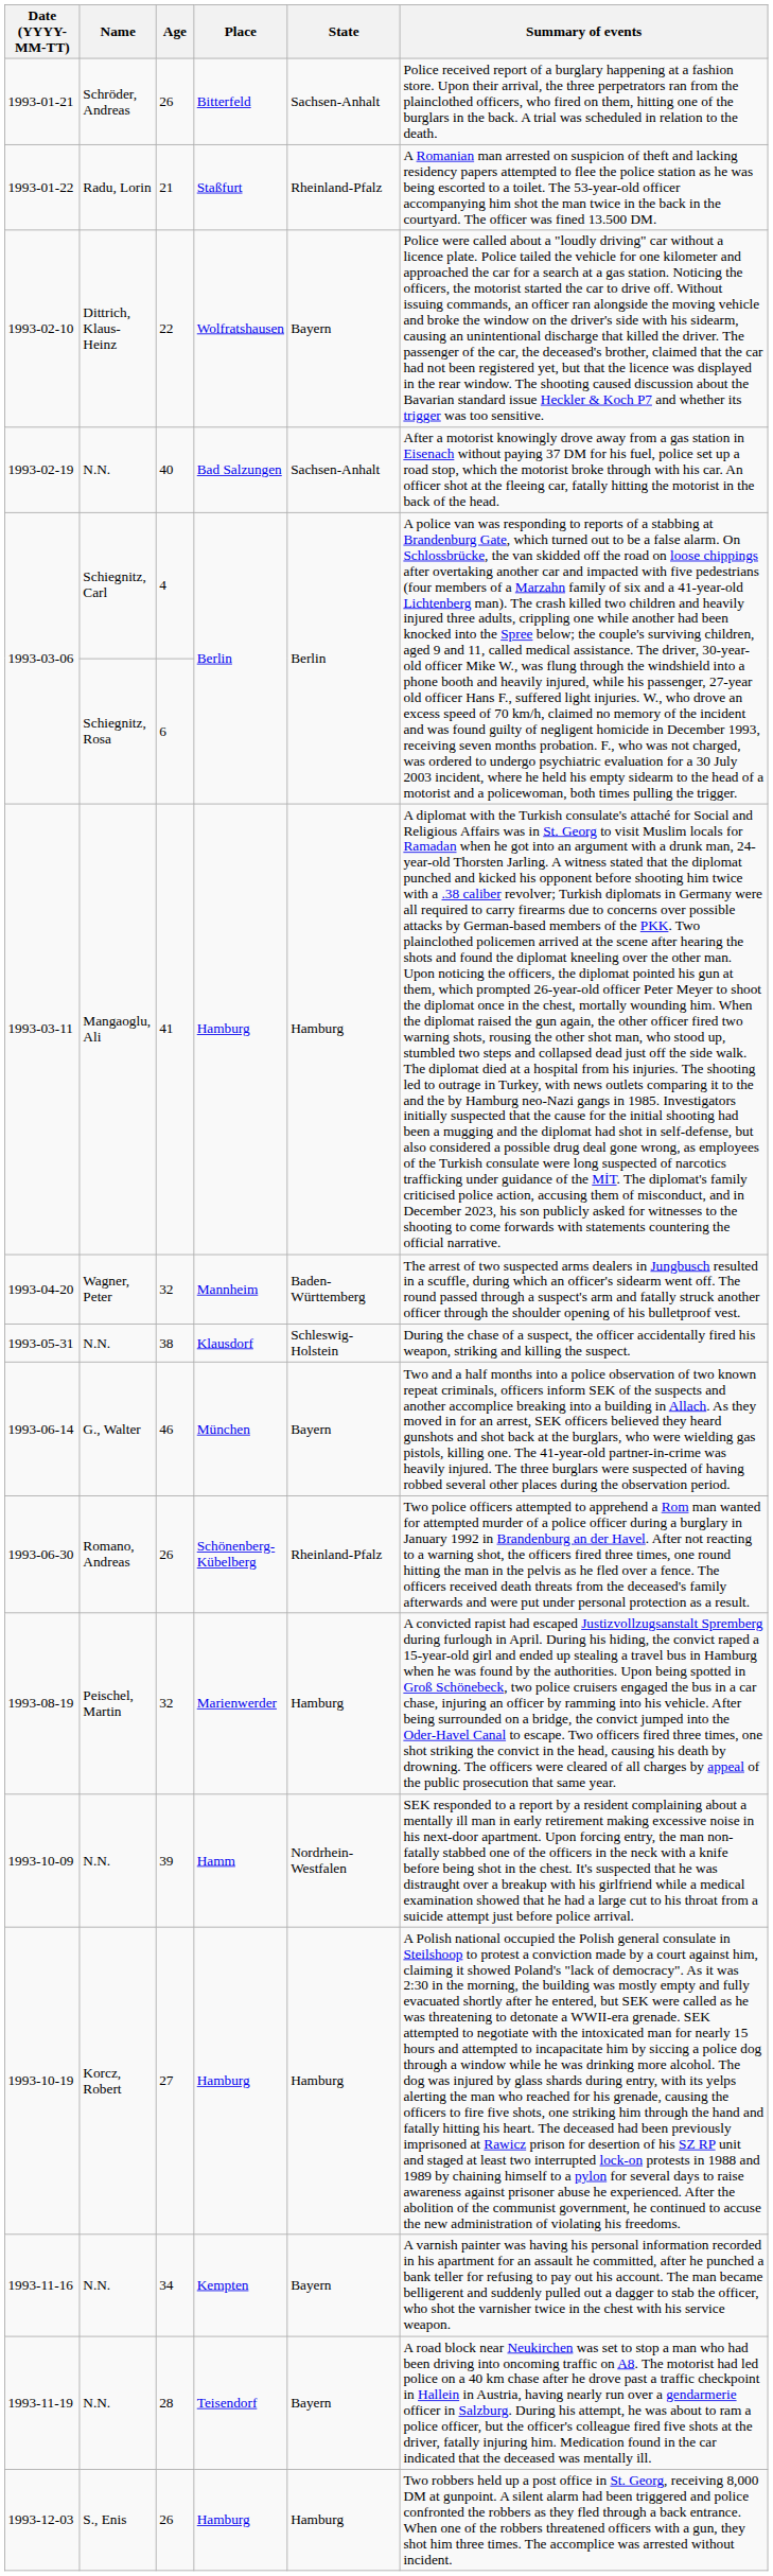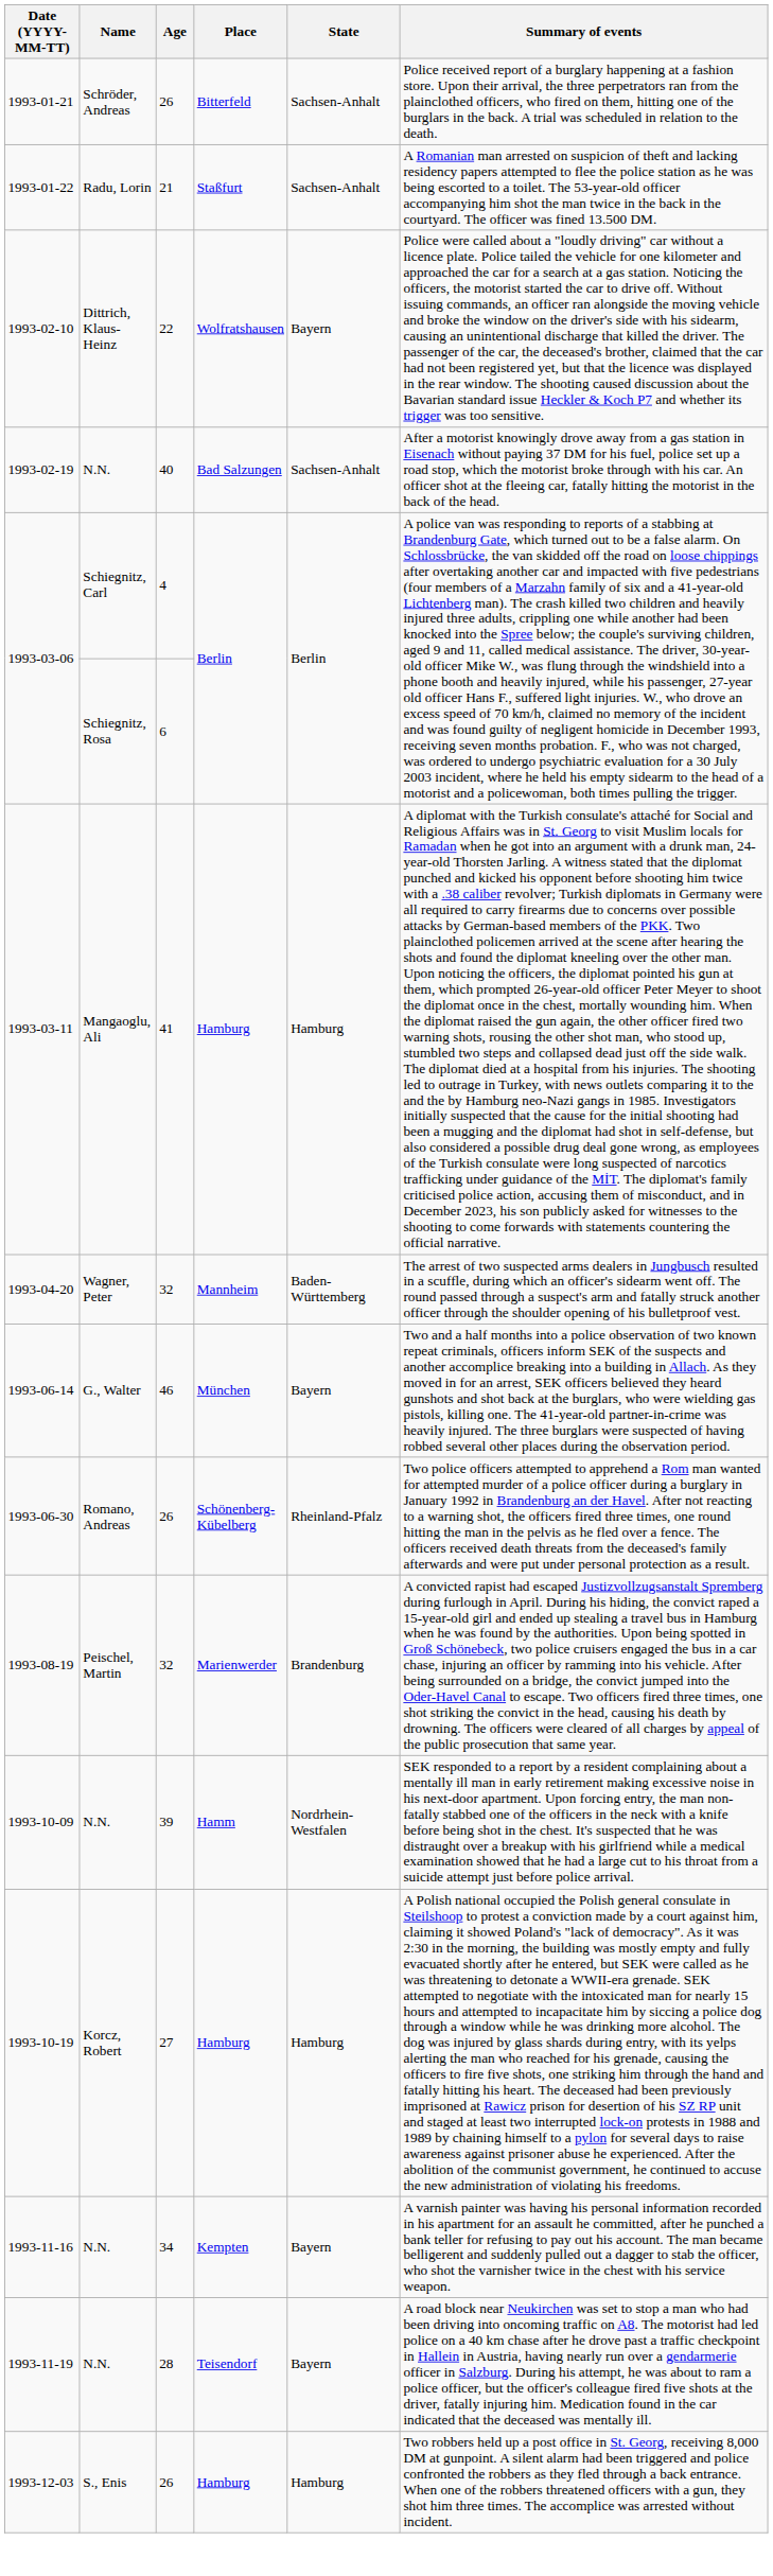1993-01-22 | State: Rheinland-Pfalz -> Sachsen-Anhalt
- row: 1993-05-31 | N.N. | 38 | Klausdorf | Schleswig-Holstein | During the chase of a suspect, the officer accidentally fired his weapon, striking and killing the suspect.
1993-08-19 | State: Hamburg -> Brandenburg
